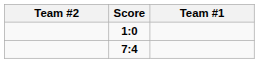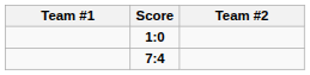columns swapped: Team #1 <-> Team #2
